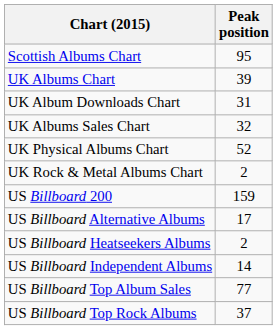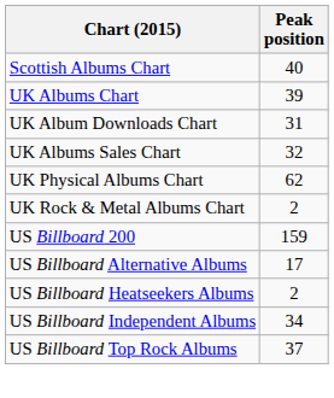Scottish Albums Chart | Peak position: 95 -> 40
UK Physical Albums Chart | Peak position: 52 -> 62
US Billboard Independent Albums | Peak position: 14 -> 34
- row: US Billboard Top Album Sales | 77
